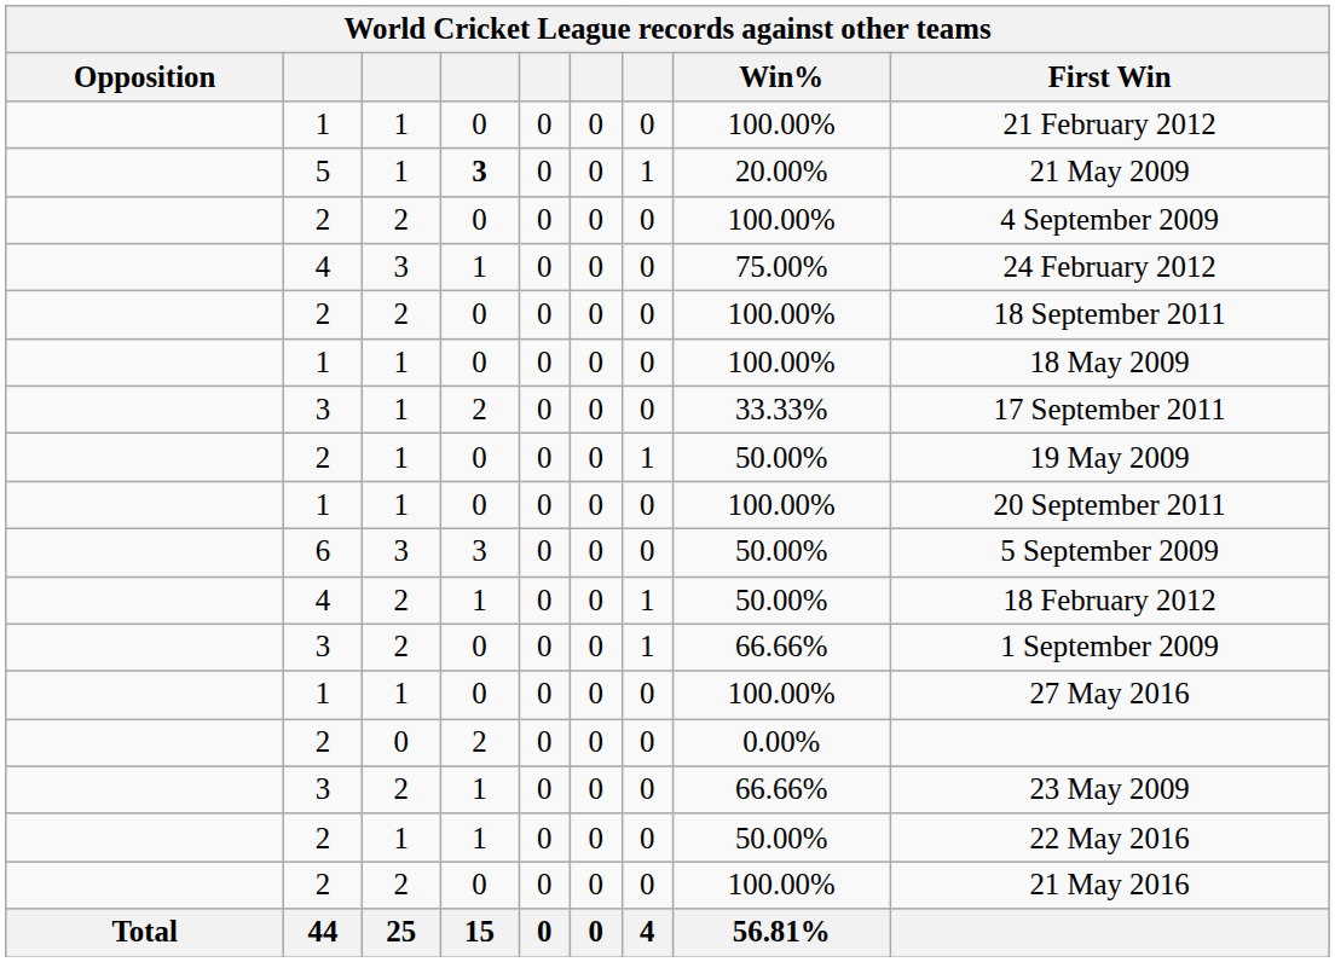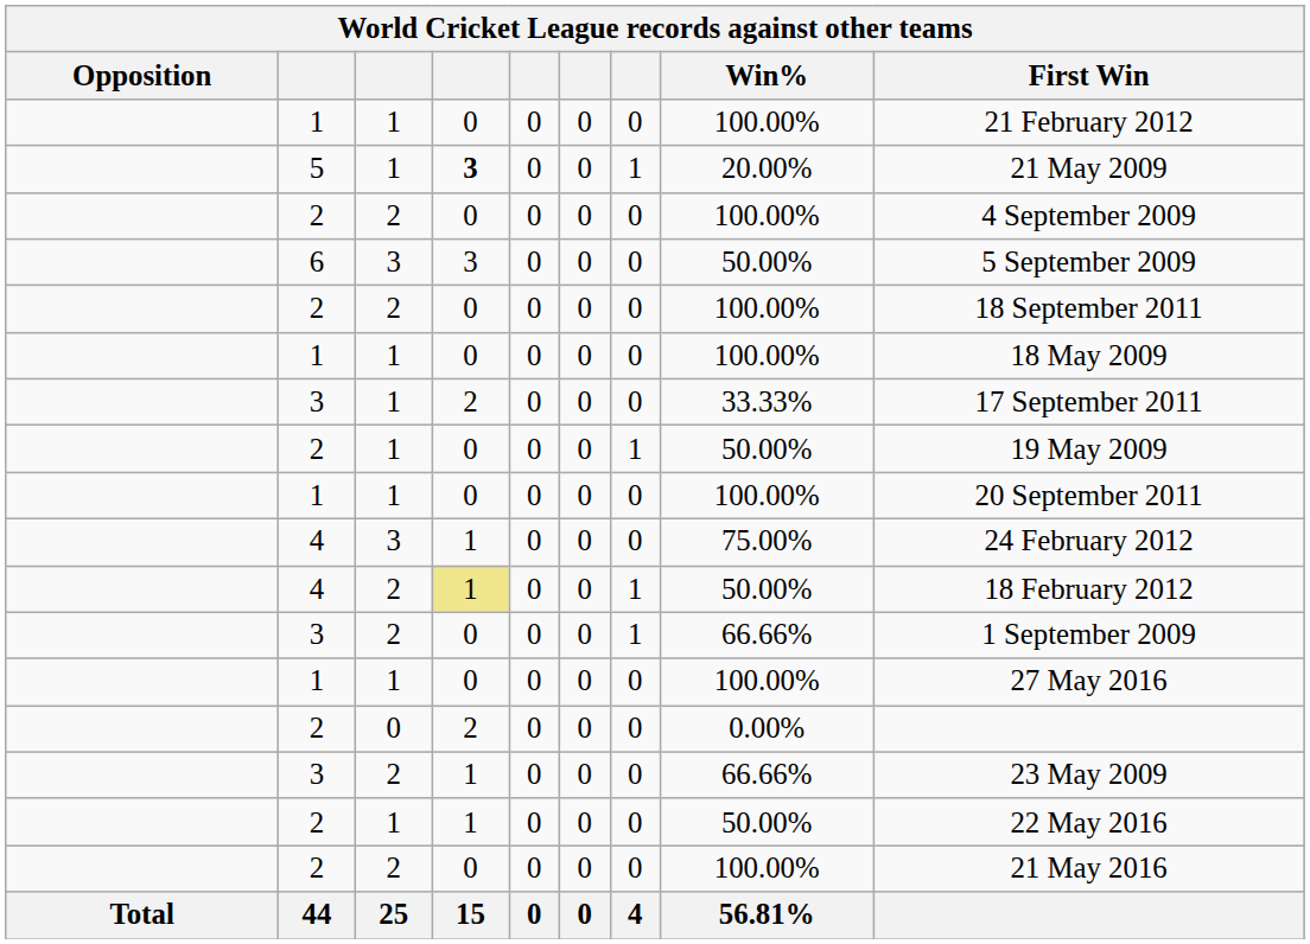rows swapped: 4 / 3 <-> 6
4 / 2 | column 4: no background -> khaki background
